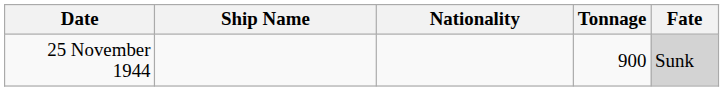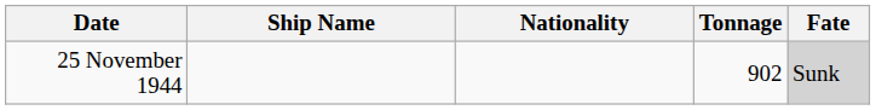25 November 1944 | Tonnage: 900 -> 902
